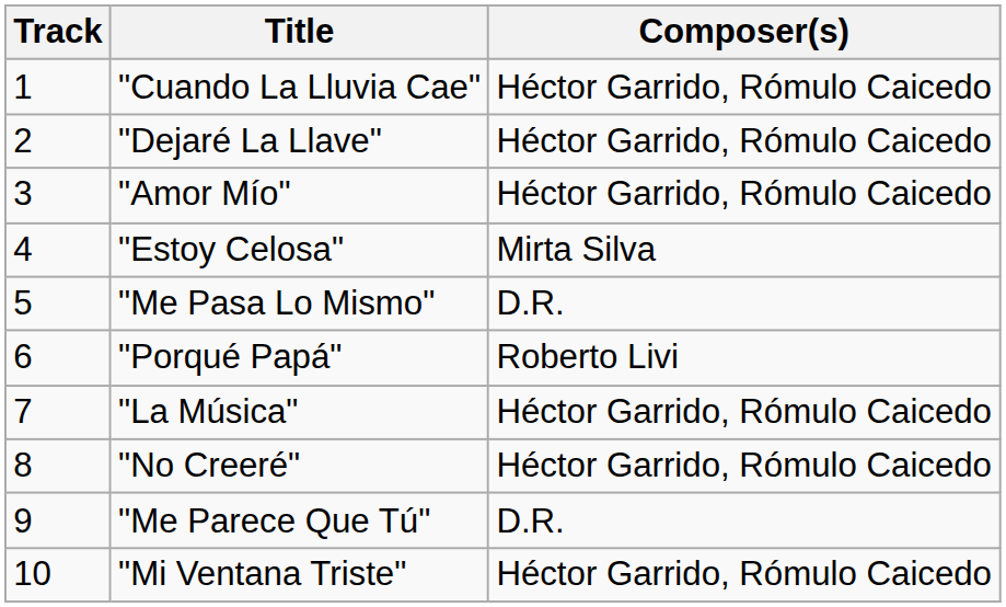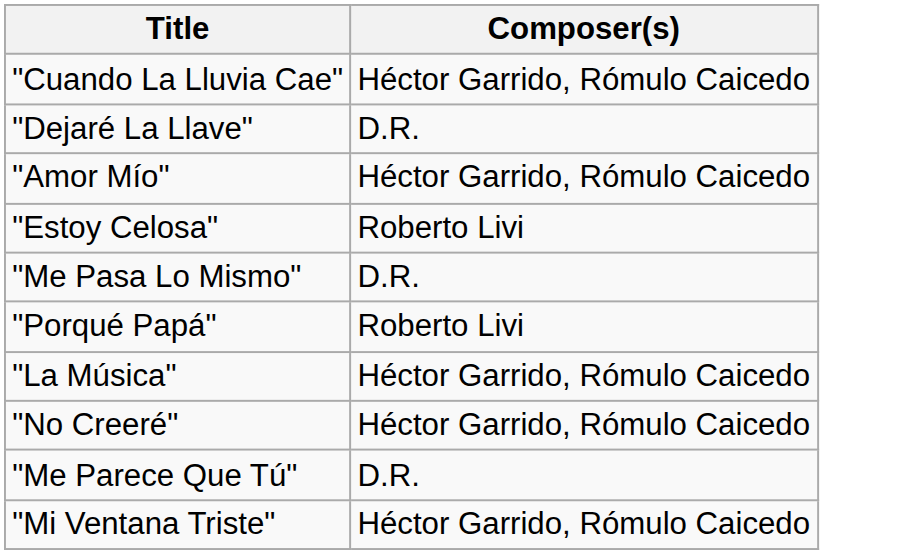- column: Track | 1 | 2 | 3 | 4 | 5 | 6 | 7 | 8 | 9 | 10
"Dejaré La Llave" | Composer(s): Héctor Garrido, Rómulo Caicedo -> D.R.
"Estoy Celosa" | Composer(s): Mirta Silva -> Roberto Livi
